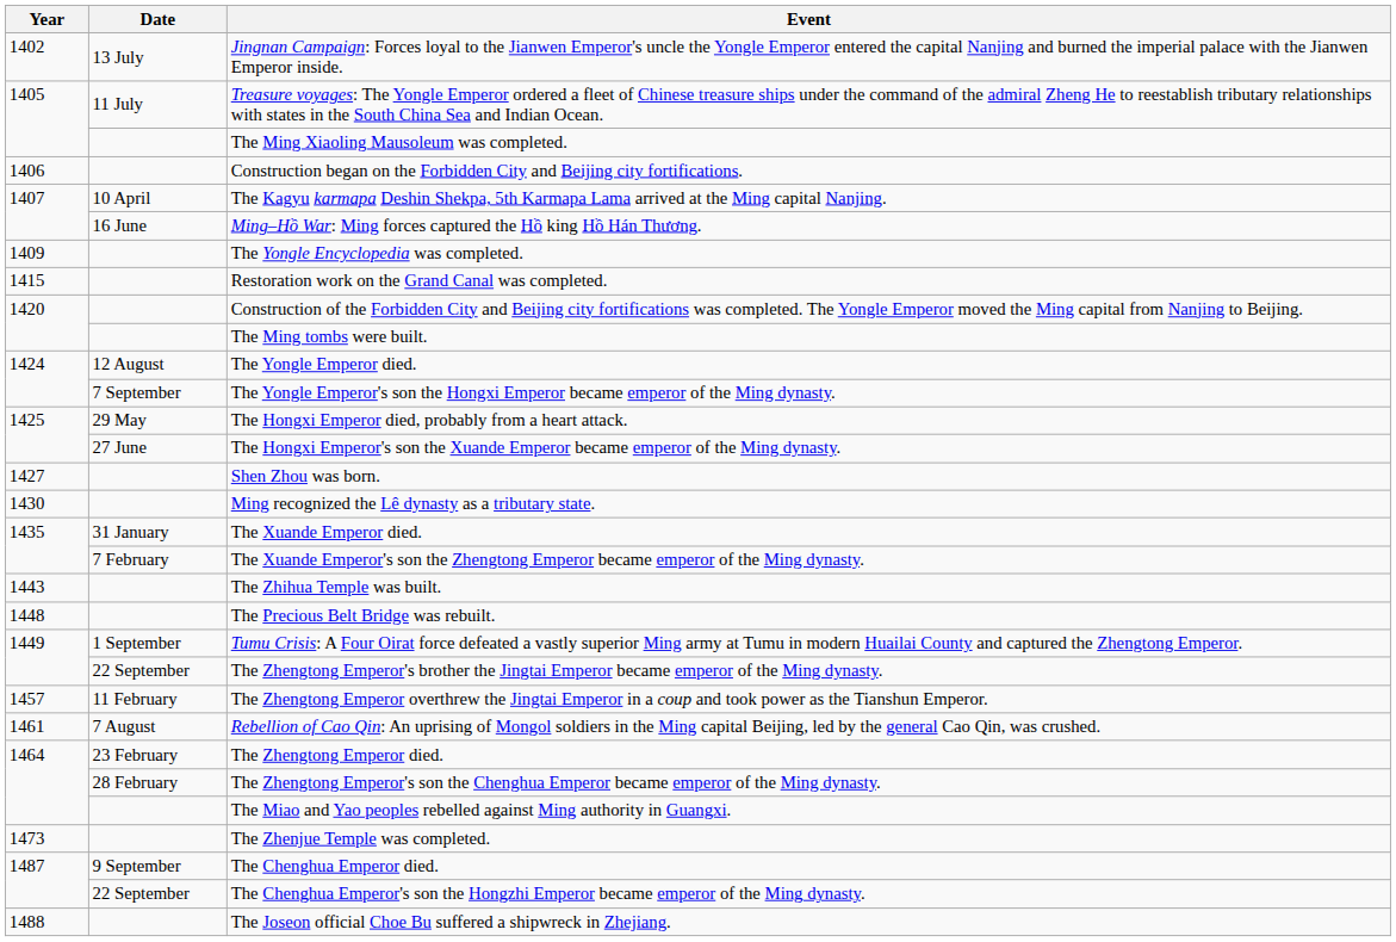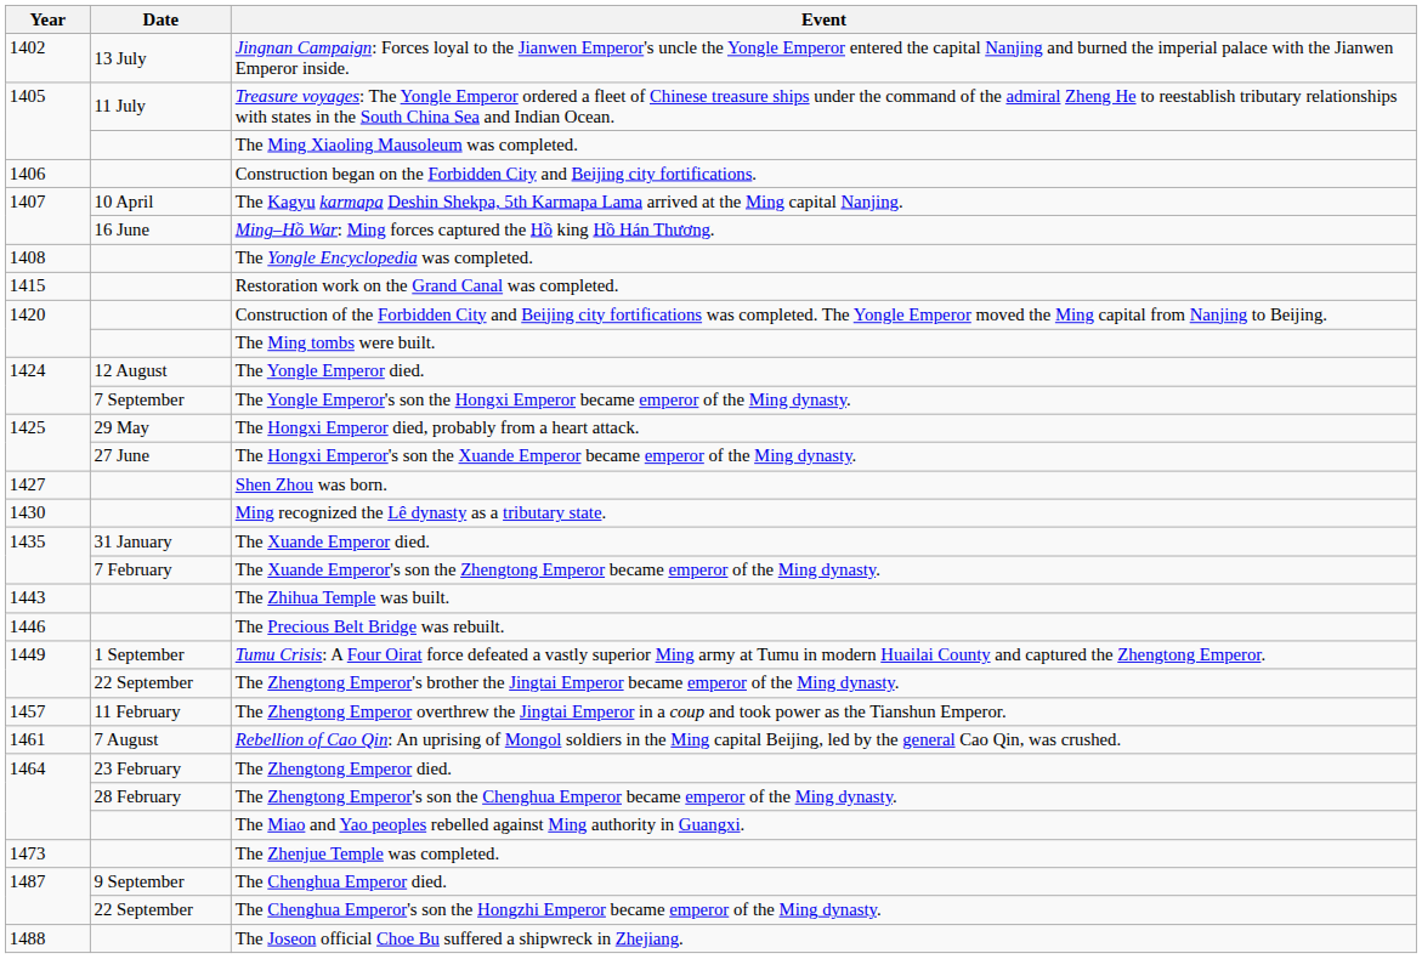The Yongle Encyclopedia was completed. | Year: 1409 -> 1408
The Precious Belt Bridge was rebuilt. | Year: 1448 -> 1446
